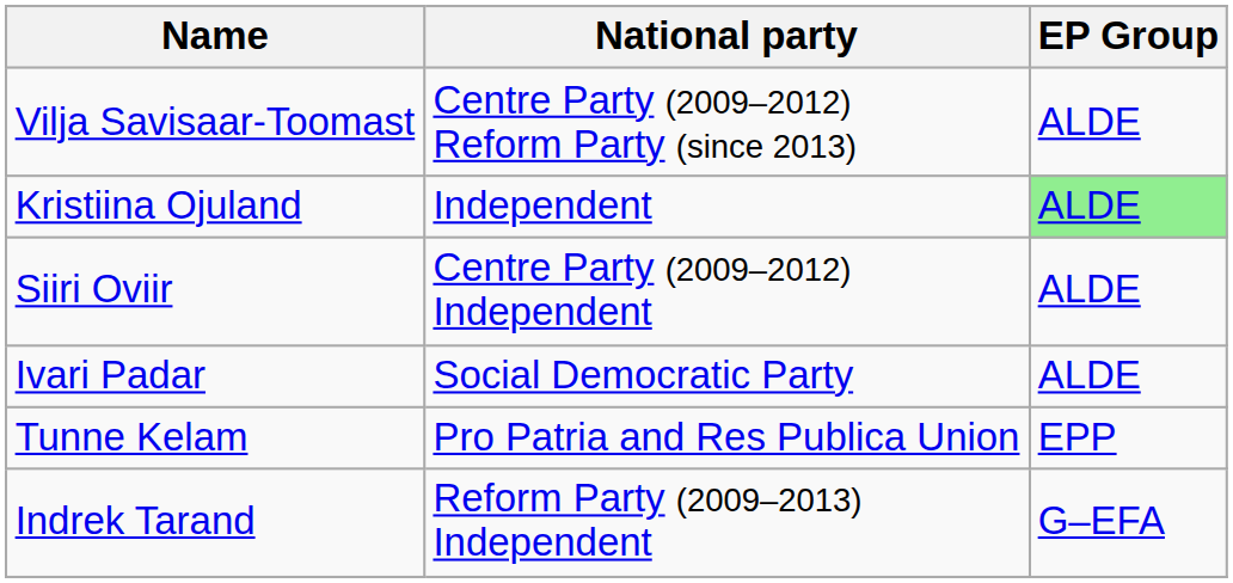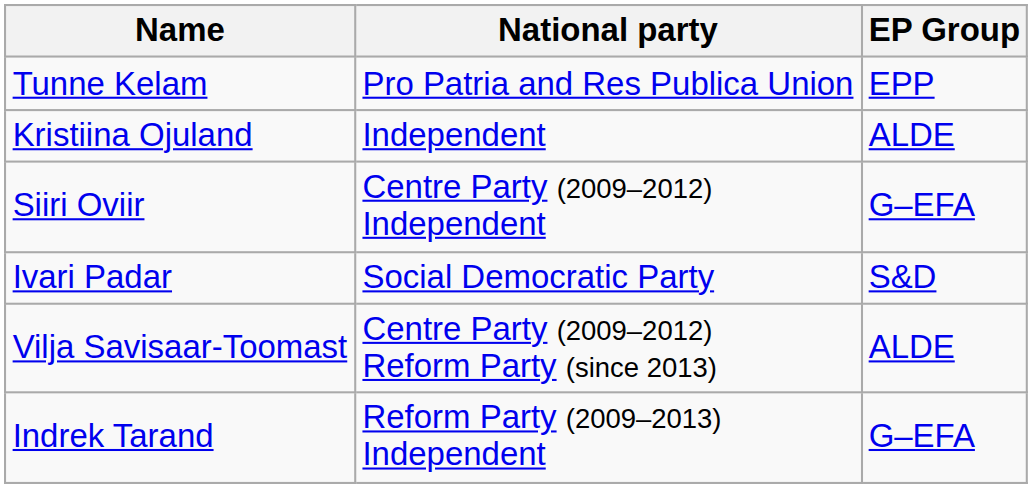rows swapped: Tunne Kelam <-> Vilja Savisaar-Toomast
Kristiina Ojuland | EP Group: lightgreen background -> no background
Siiri Oviir | EP Group: ALDE -> G–EFA
Ivari Padar | EP Group: ALDE -> S&D
